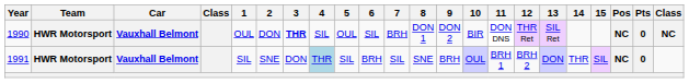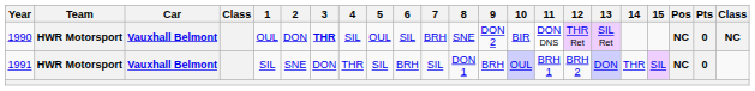1990 | 8: DON 1 -> SNE
1991 | 4: lightblue background -> no background
1991 | 8: SNE -> DON 1
